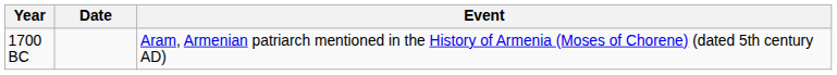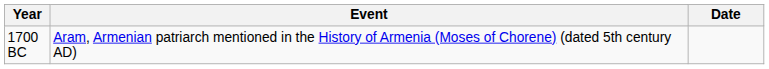columns swapped: Date <-> Event
